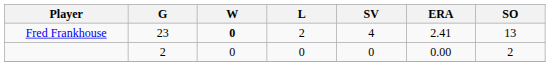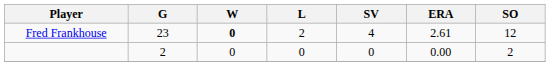Fred Frankhouse | ERA: 2.41 -> 2.61
Fred Frankhouse | SO: 13 -> 12
